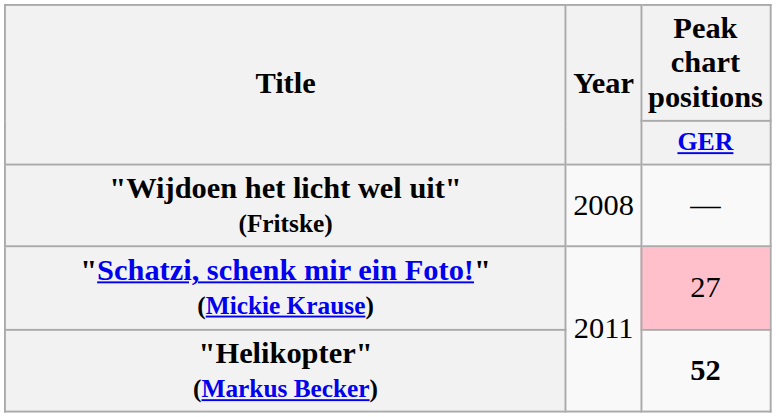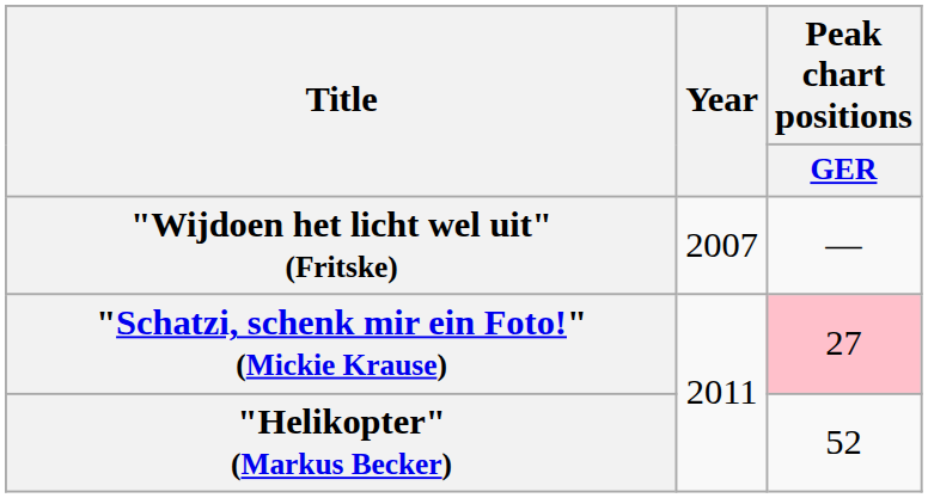"Wijdoen het licht wel uit" (Fritske) | Year: 2008 -> 2007
"Helikopter" (Markus Becker) | Peak chart positions / GER: bold -> normal
